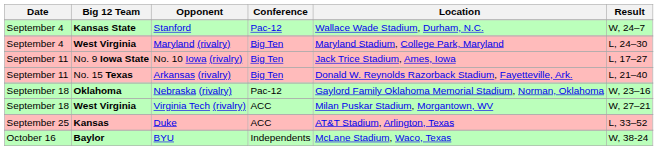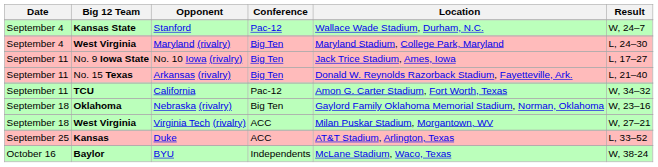+ row: September 11 | TCU | California | Pac-12 | Amon G. Carter Stadium, Fort Worth, Texas | W, 34–32
Nebraska (rivalry) | Conference: Pac-12 -> Big Ten
